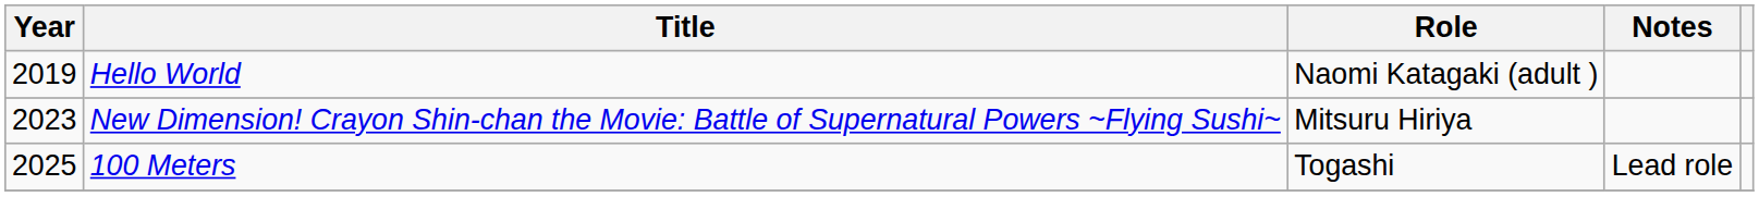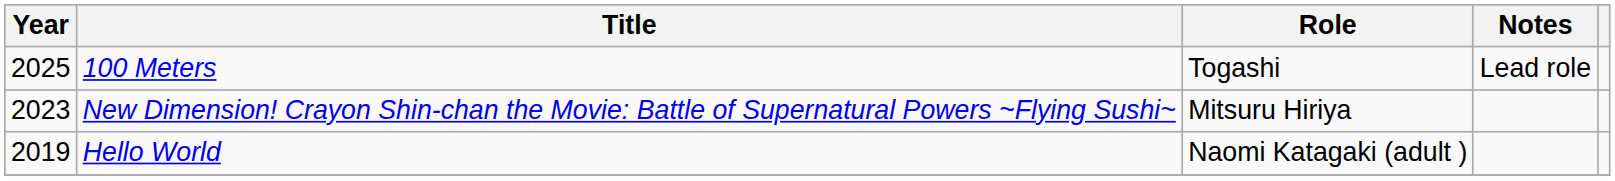rows swapped: Hello World <-> 100 Meters
